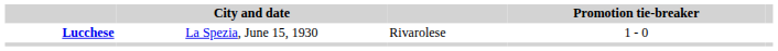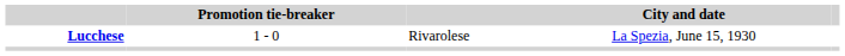columns swapped: Promotion tie-breaker <-> City and date
